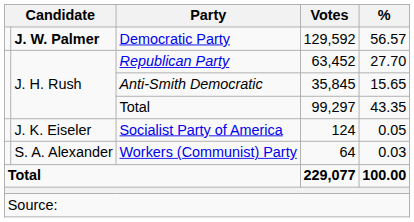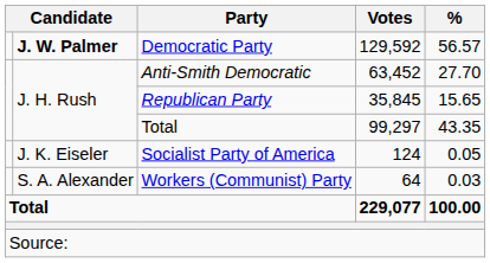63,452 | Party: Republican Party -> Anti-Smith Democratic
35,845 | Party: Anti-Smith Democratic -> Republican Party
